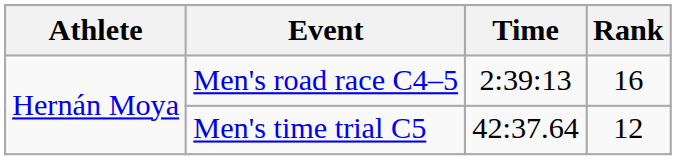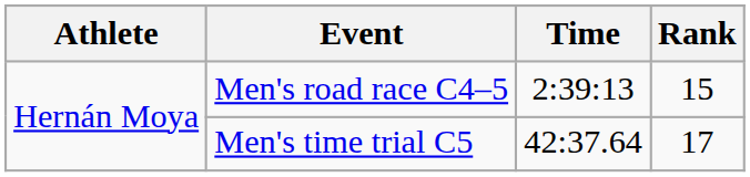Men's road race C4–5 | Rank: 16 -> 15
Men's time trial C5 | Rank: 12 -> 17
